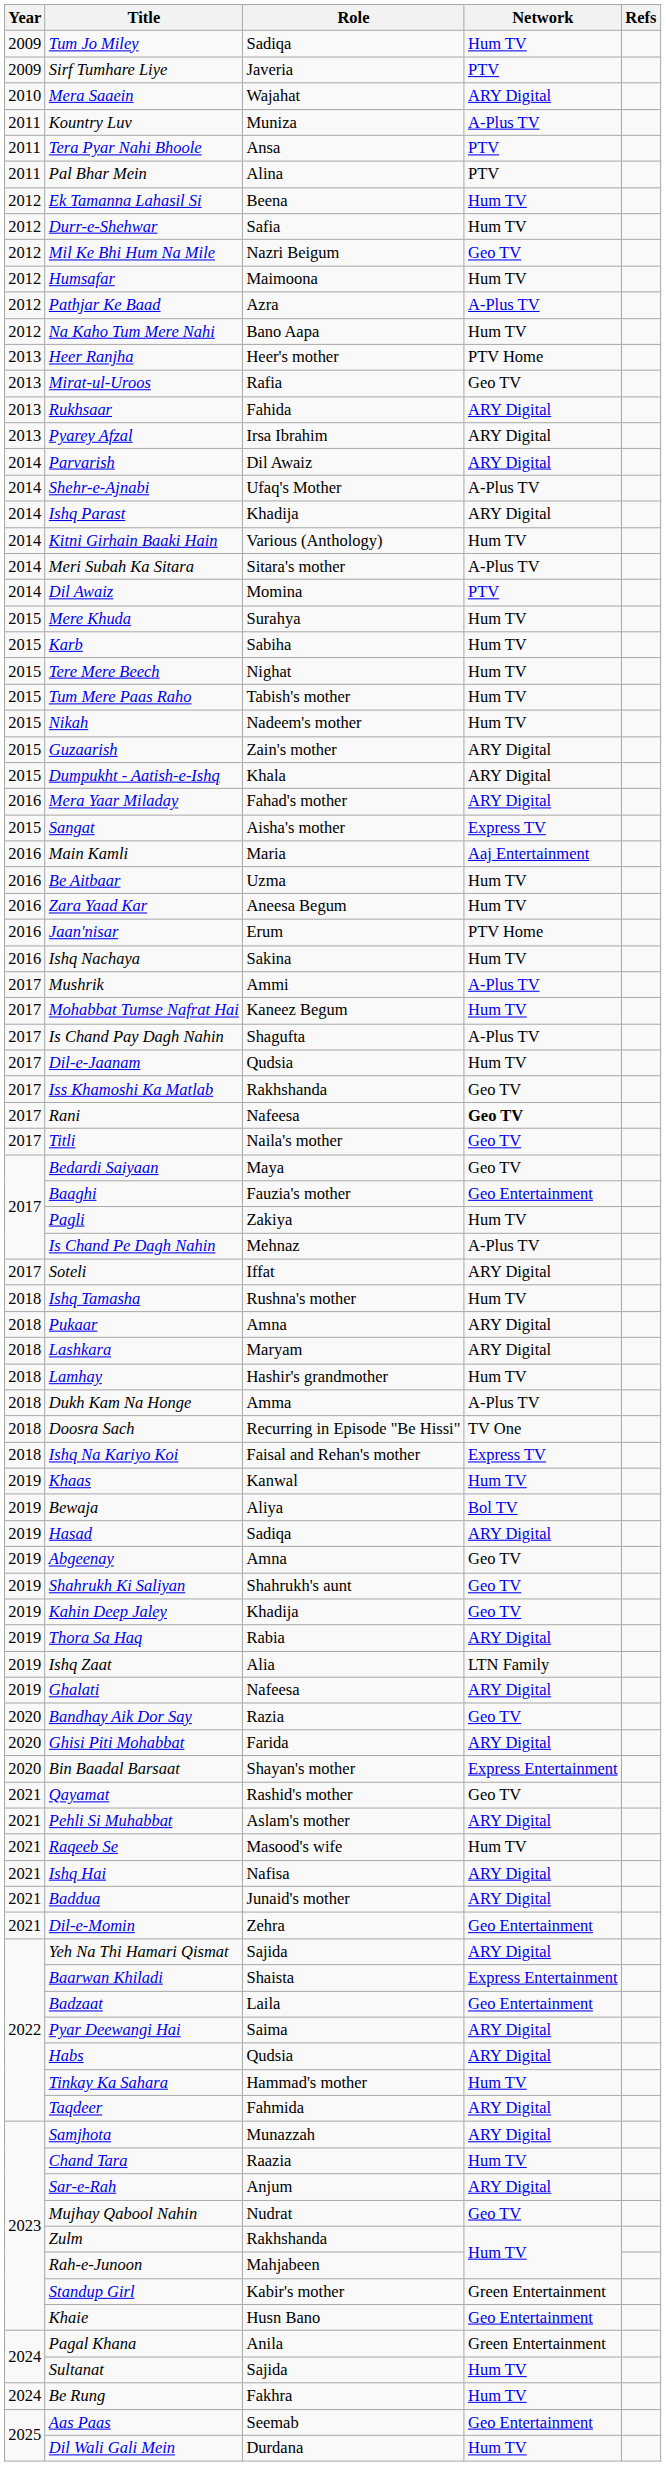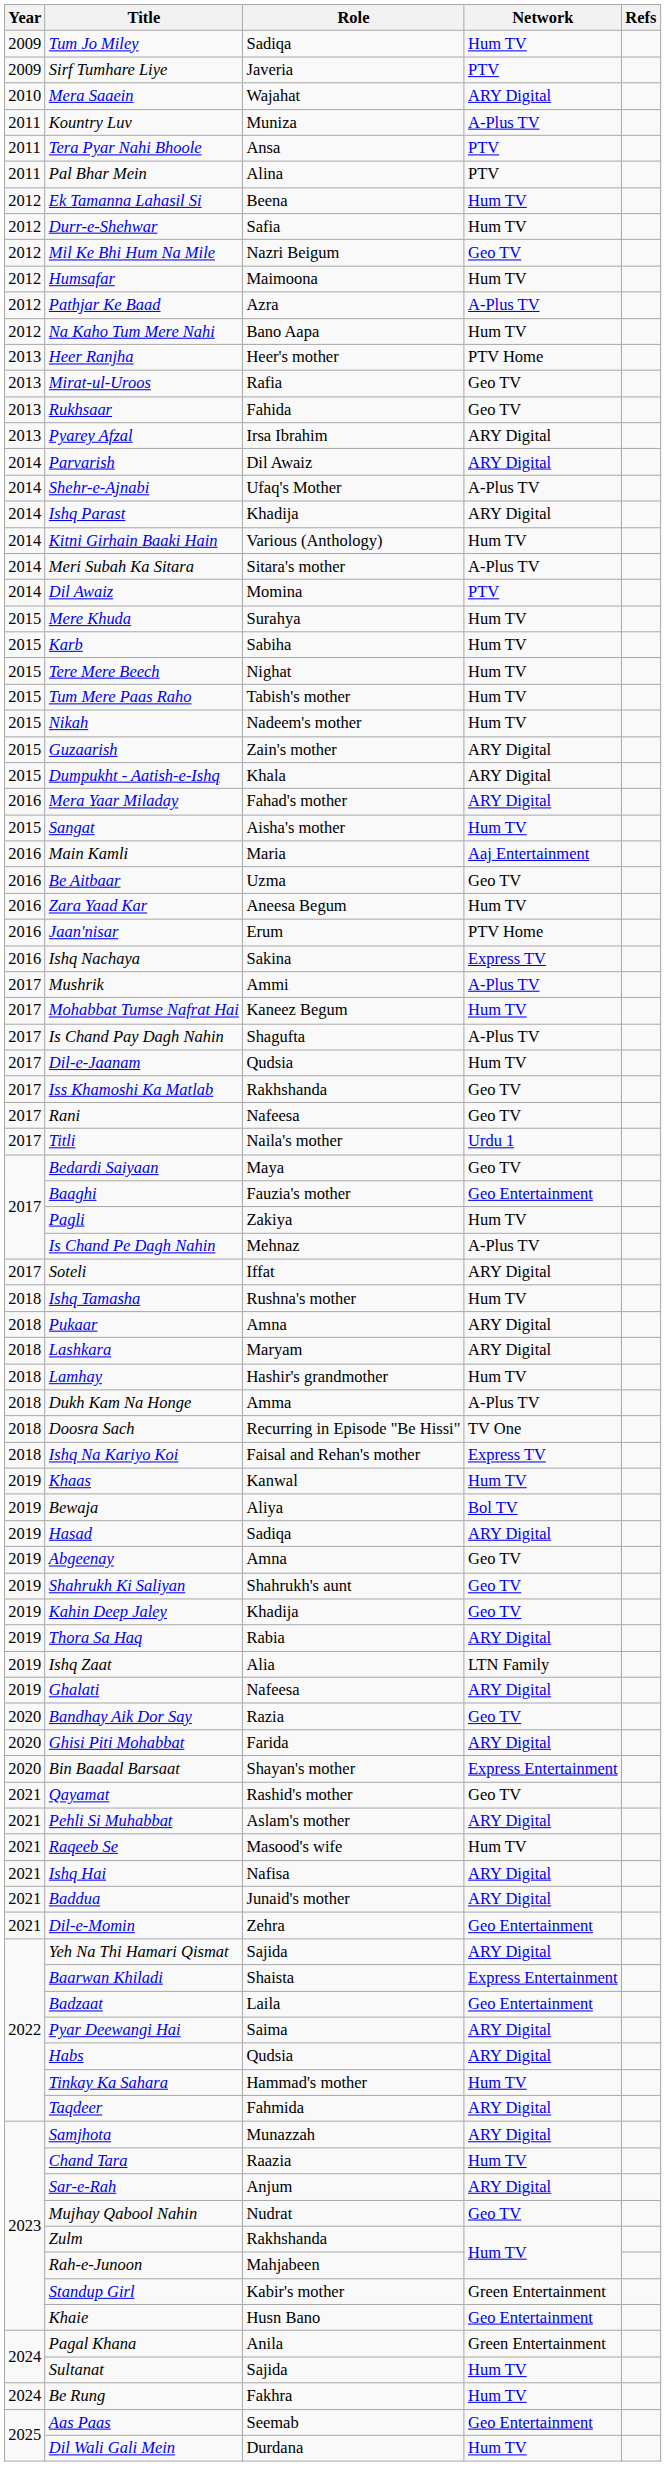Rukhsaar | Network: ARY Digital -> Geo TV
Sangat | Network: Express TV -> Hum TV
Be Aitbaar | Network: Hum TV -> Geo TV
Ishq Nachaya | Network: Hum TV -> Express TV
Rani | Network: bold -> normal
Titli | Network: Geo TV -> Urdu 1
